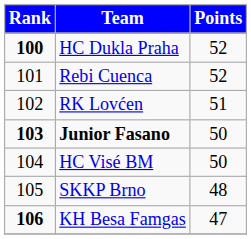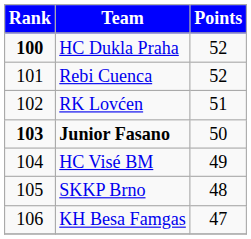HC Visé BM | Points: 50 -> 49
KH Besa Famgas | Rank: bold -> normal
